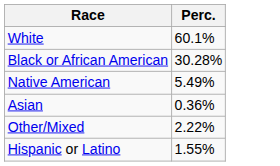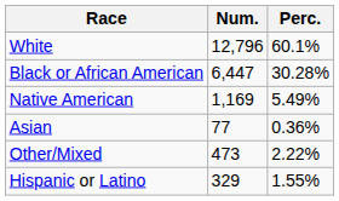+ column: Num. | 12,796 | 6,447 | 1,169 | 77 | 473 | 329
